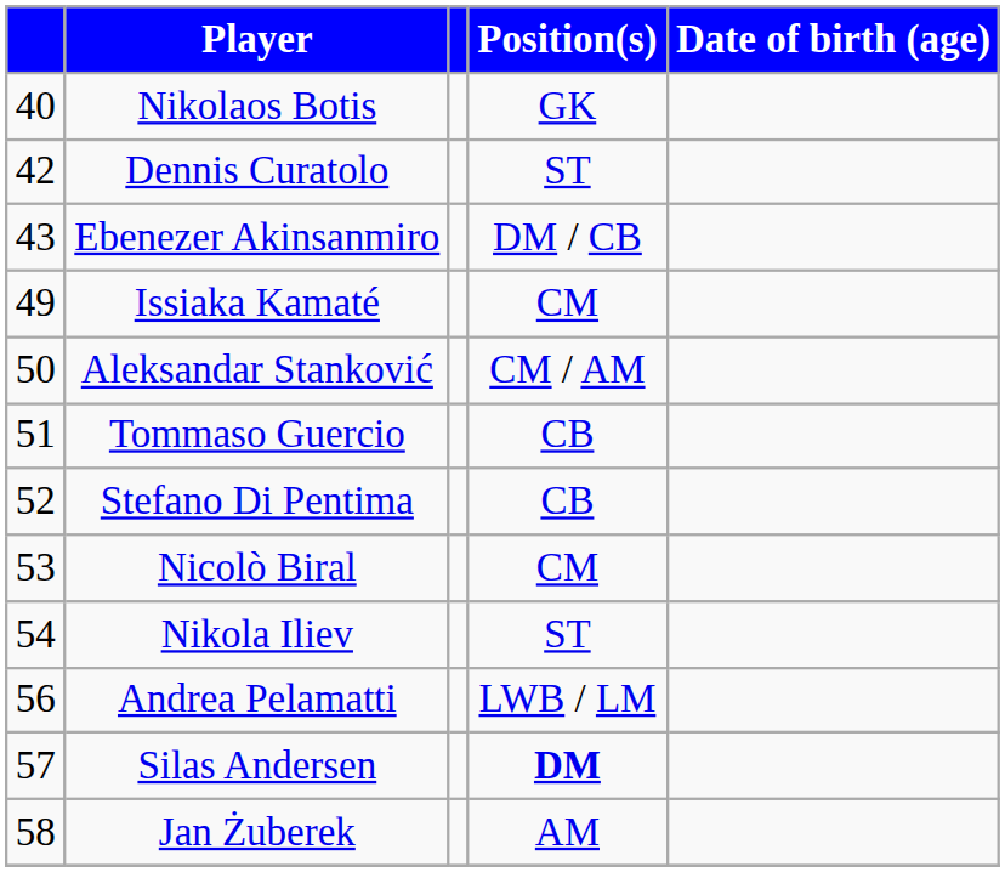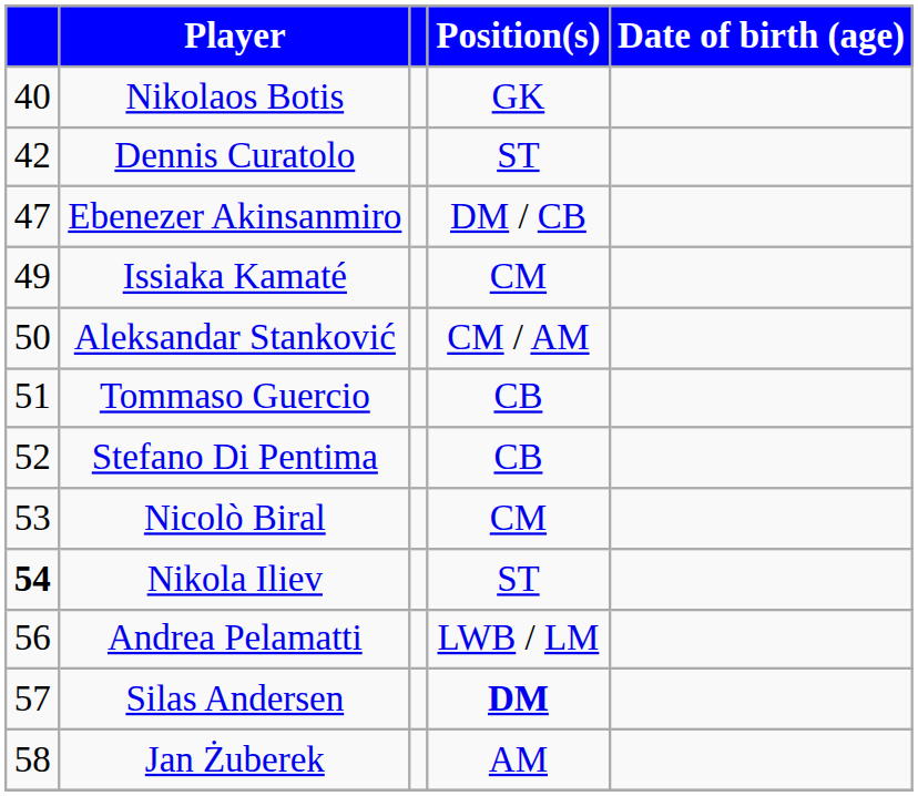Ebenezer Akinsanmiro | column 1: 43 -> 47
Nikola Iliev | column 1: normal -> bold
